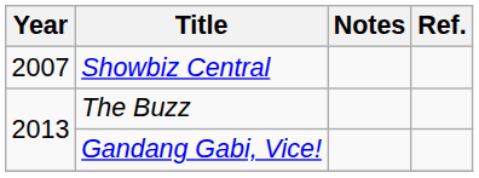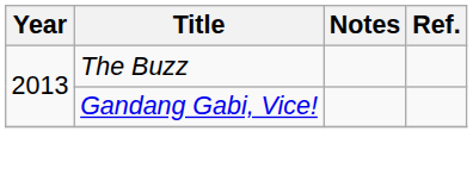- row: 2007 | Showbiz Central
